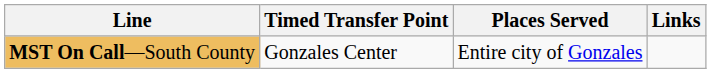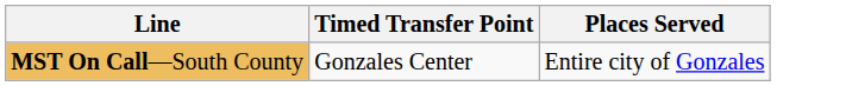- column: Links
